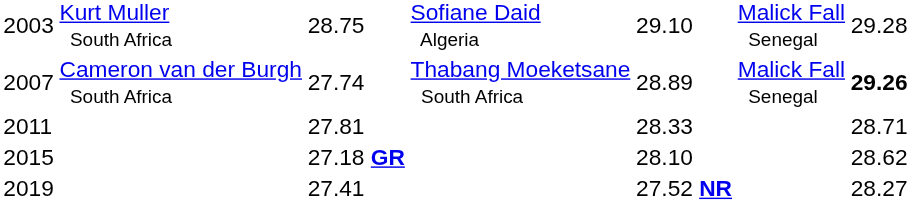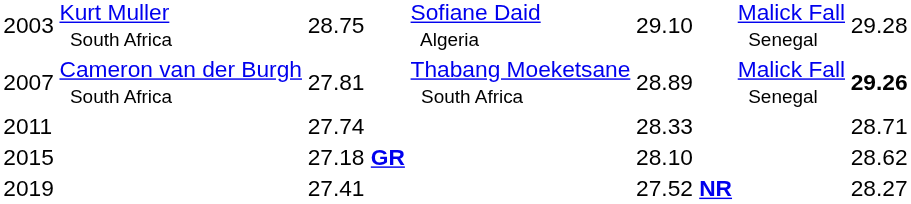2007 | column 3: 27.74 -> 27.81
2011 | column 3: 27.81 -> 27.74
